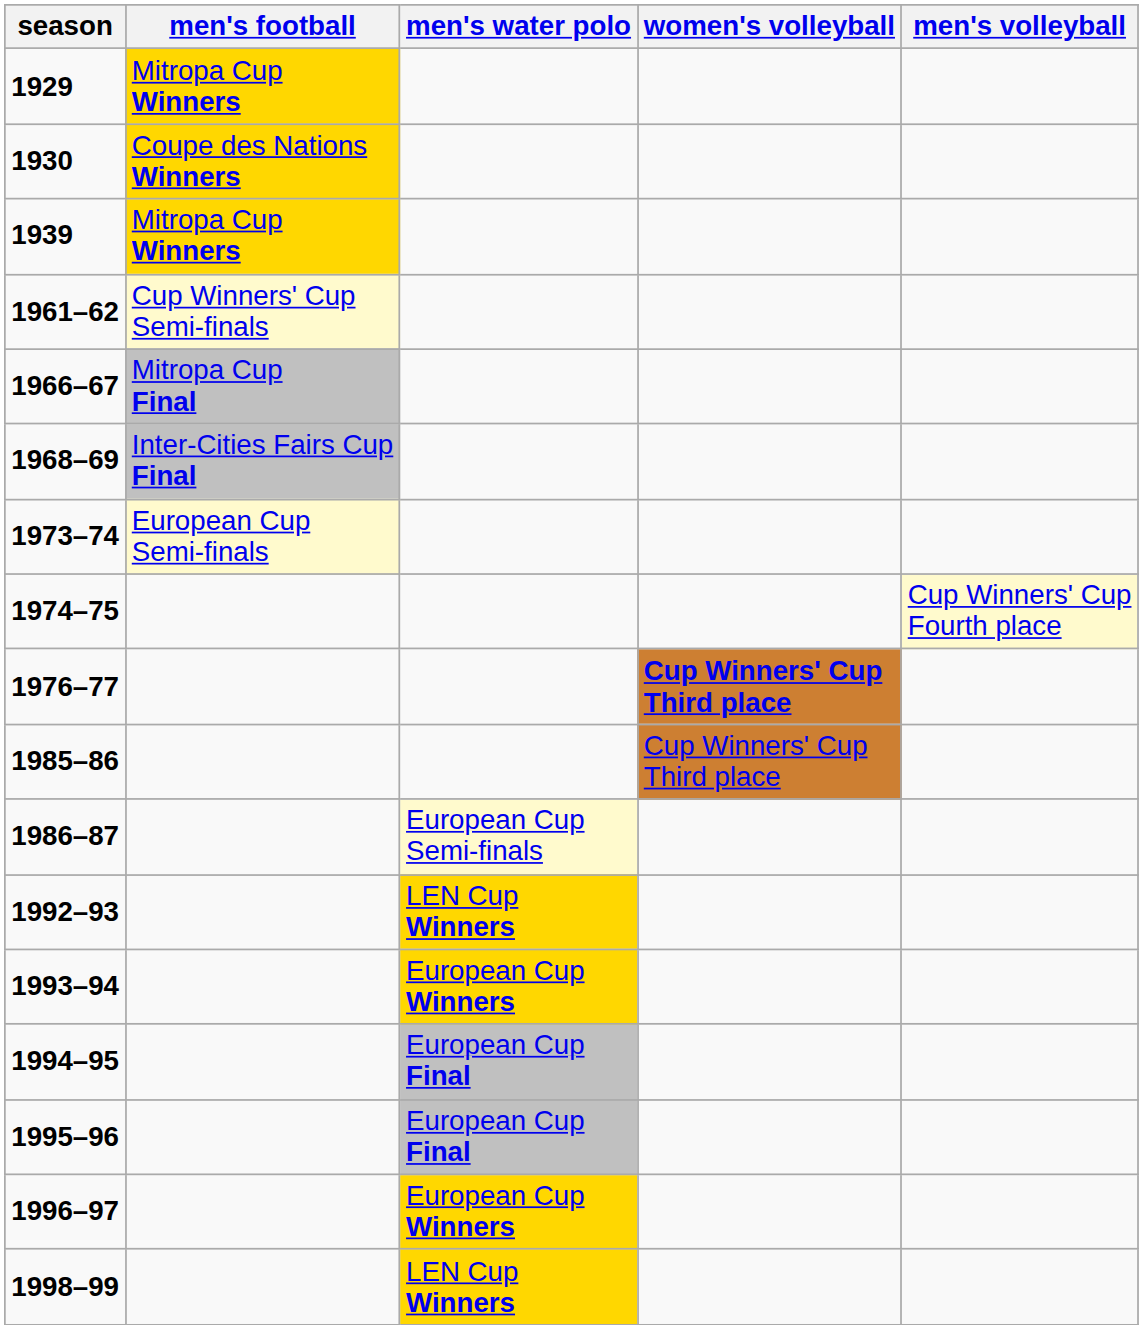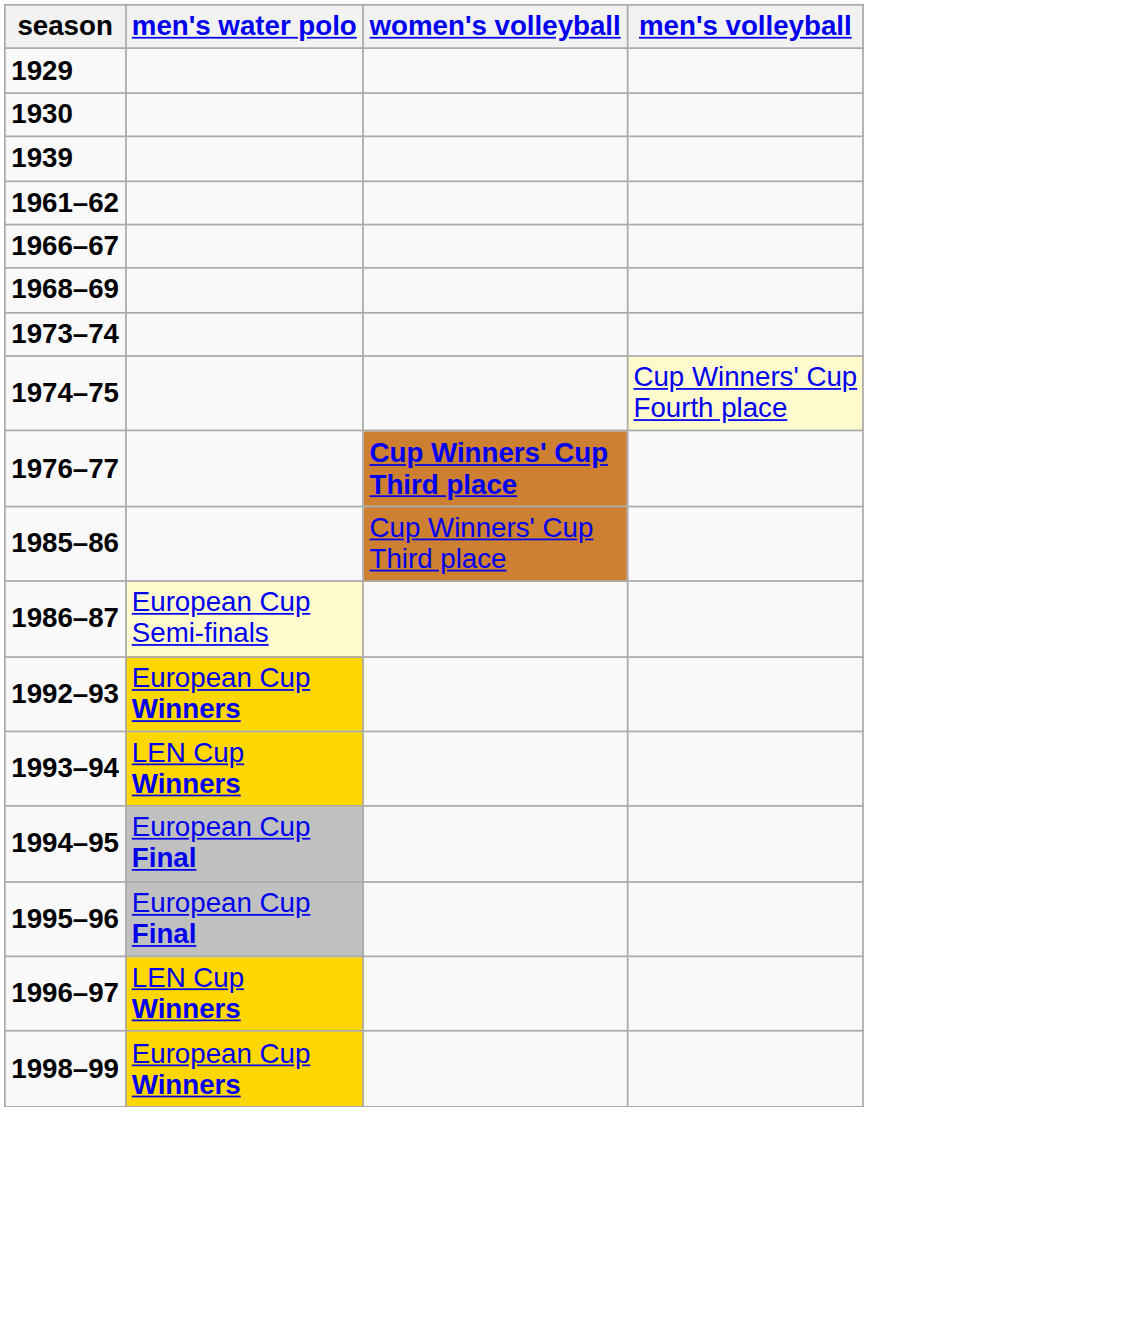- column: men's football | Mitropa Cup Winners | Coupe des Nations Winners | Mitropa Cup Winners | Cup Winners' Cup Semi-finals | Mitropa Cup Final | Inter-Cities Fairs Cup Final | European Cup Semi-finals
1992–93 | men's water polo: LEN Cup Winners -> European Cup Winners
1993–94 | men's water polo: European Cup Winners -> LEN Cup Winners
1996–97 | men's water polo: European Cup Winners -> LEN Cup Winners
1998–99 | men's water polo: LEN Cup Winners -> European Cup Winners
